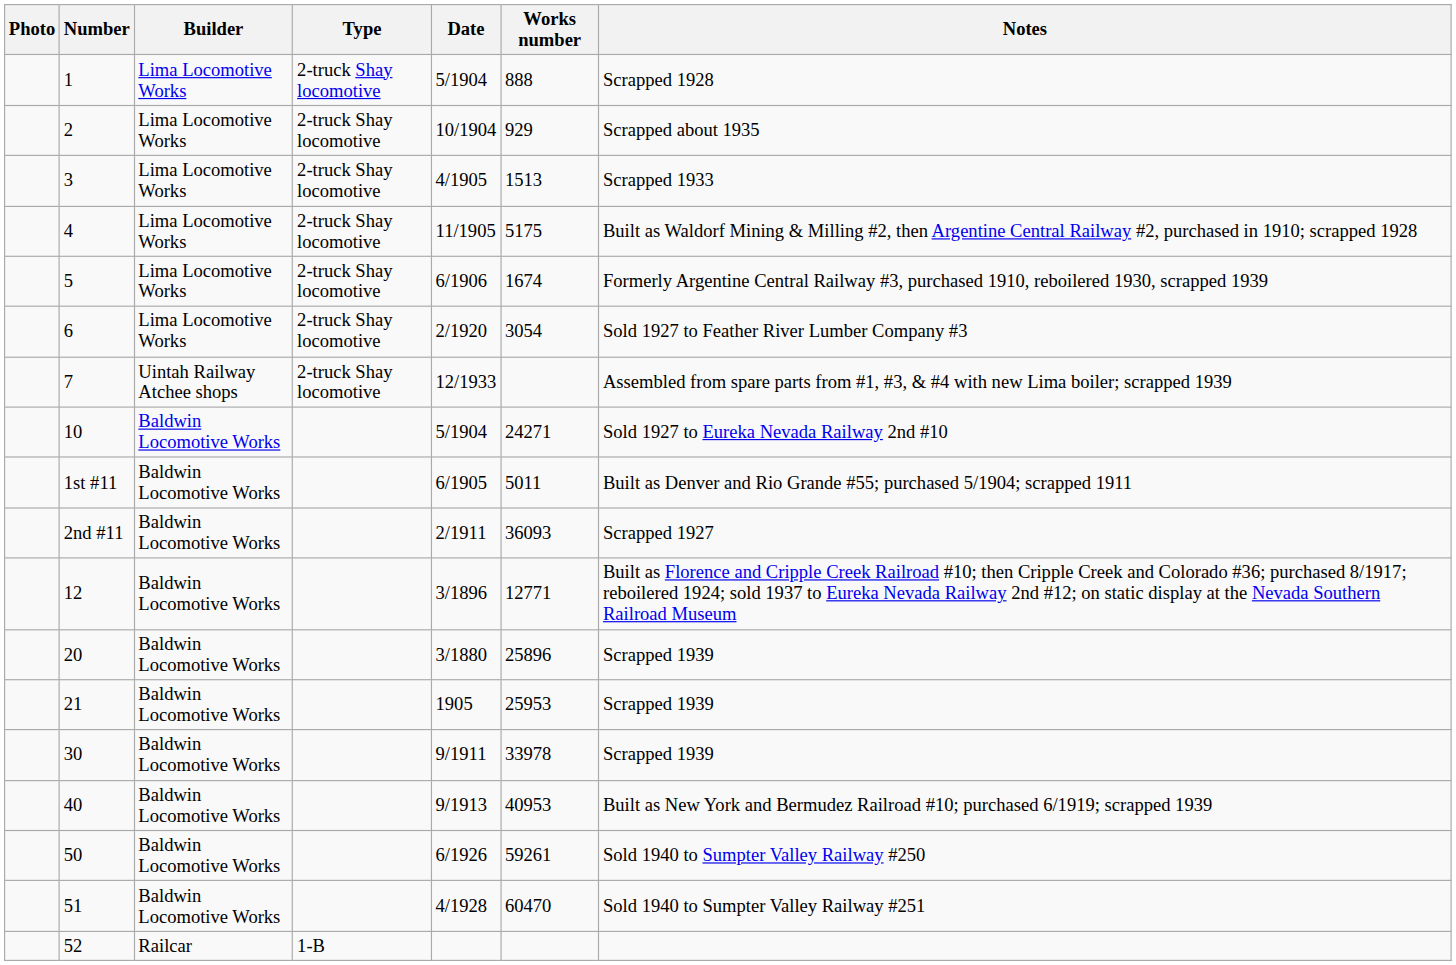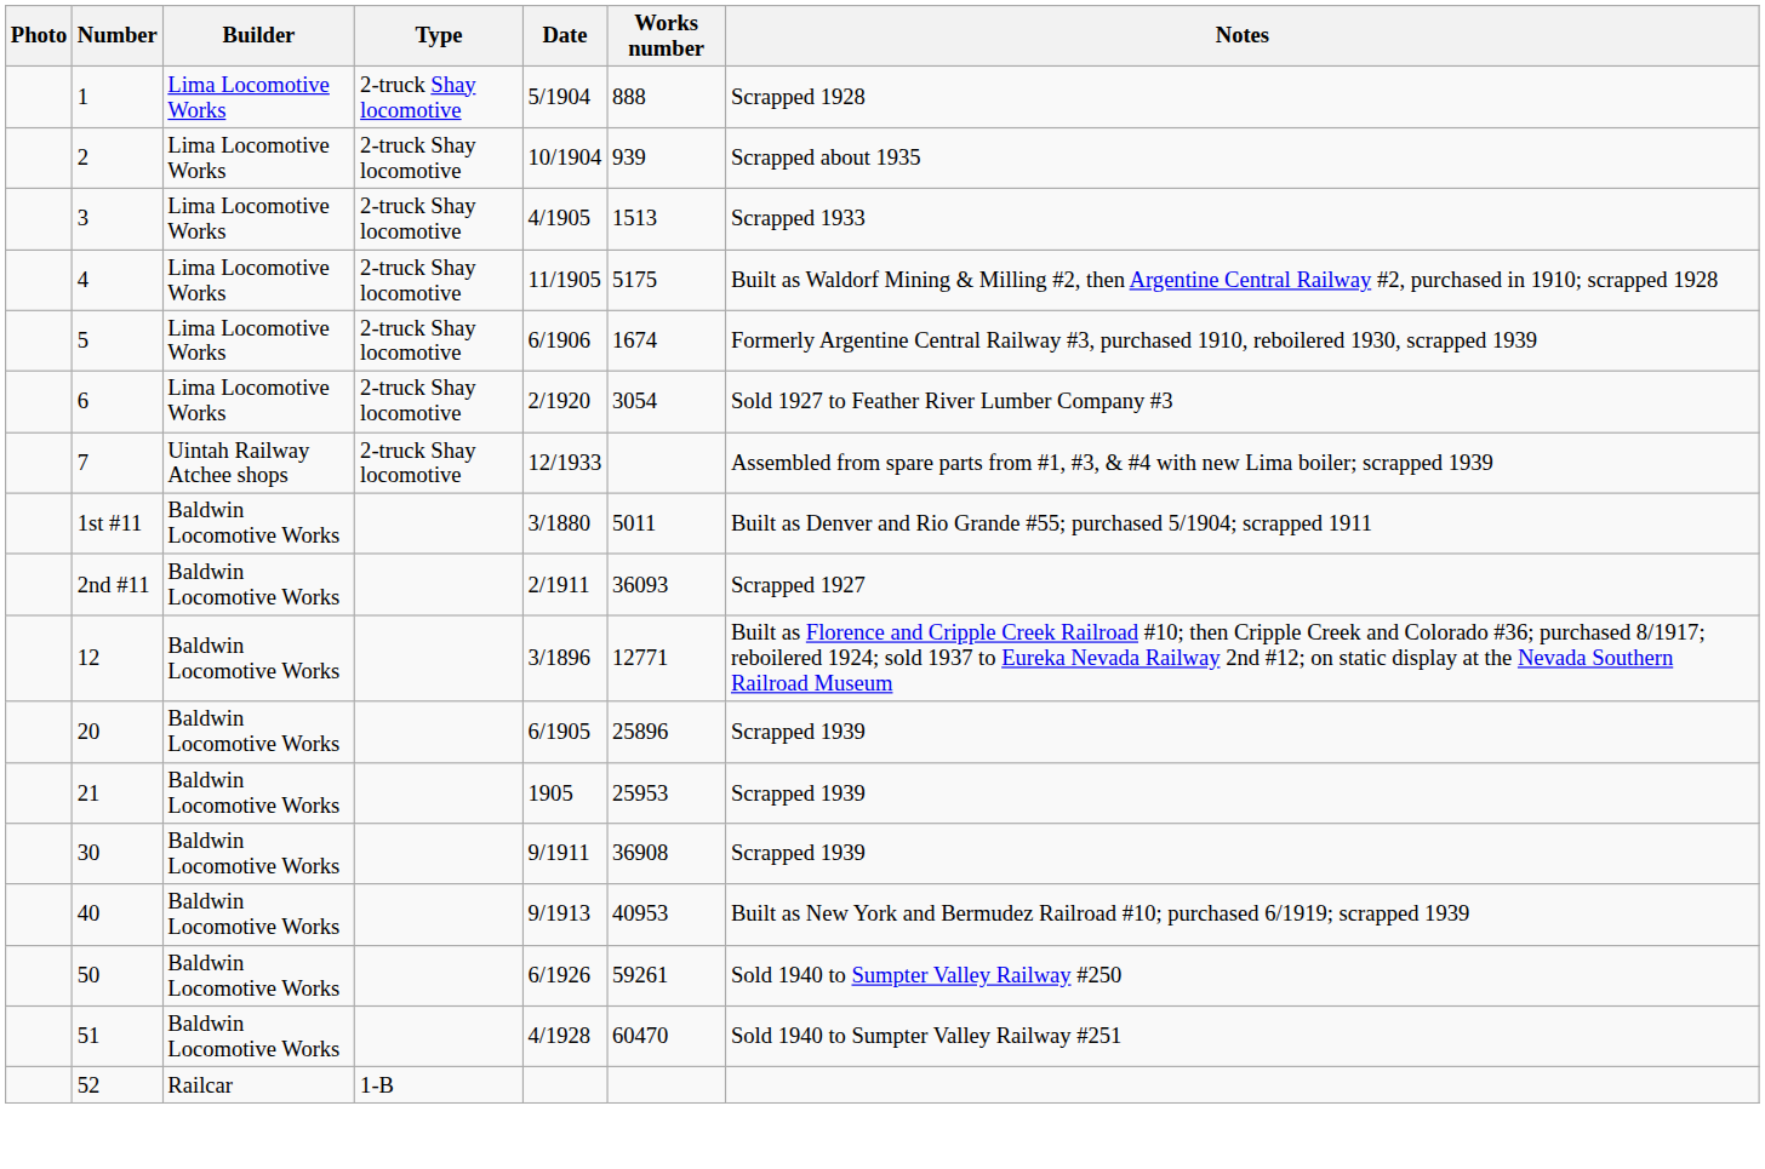2 | Works number: 929 -> 939
- row: 10 | Baldwin Locomotive Works | 5/1904 | 24271 | Sold 1927 to Eureka Nevada Railway 2nd #10
1st #11 | Date: 6/1905 -> 3/1880
20 | Date: 3/1880 -> 6/1905
30 | Works number: 33978 -> 36908
